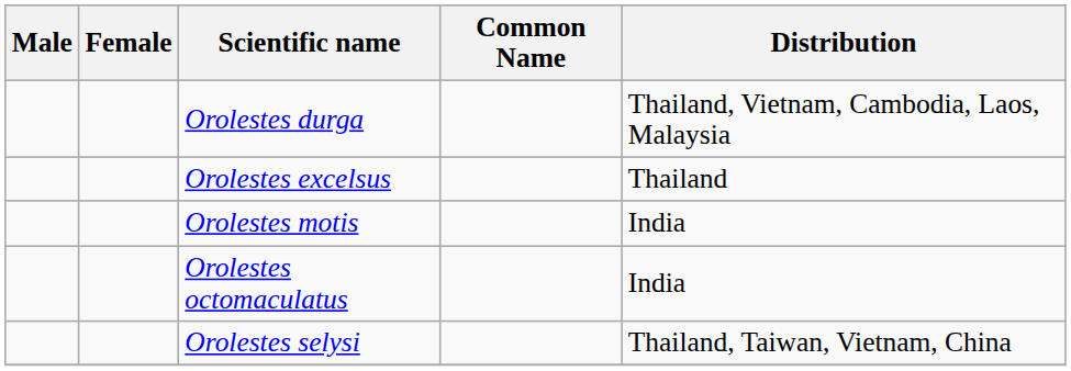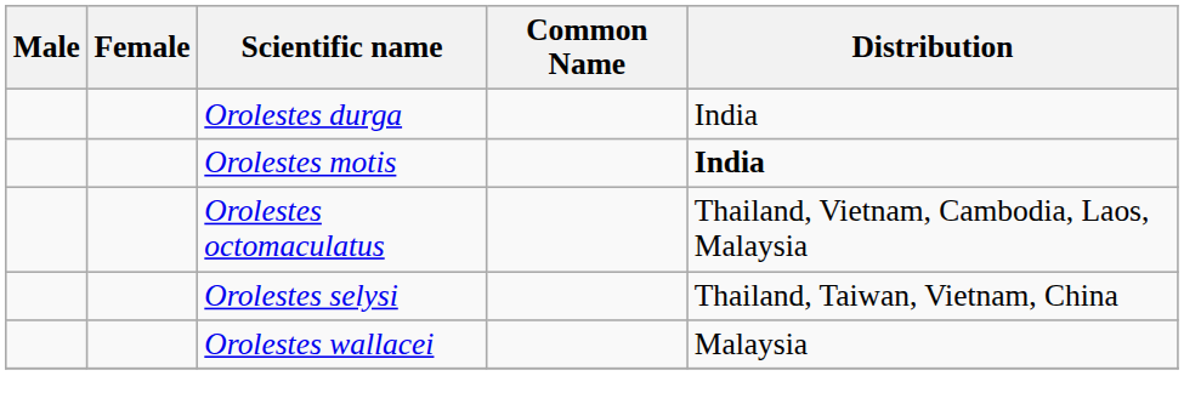Orolestes durga | Distribution: Thailand, Vietnam, Cambodia, Laos, Malaysia -> India
- row: Orolestes excelsus | Thailand
Orolestes motis | Distribution: normal -> bold
Orolestes octomaculatus | Distribution: India -> Thailand, Vietnam, Cambodia, Laos, Malaysia
+ row: Orolestes wallacei | Malaysia
